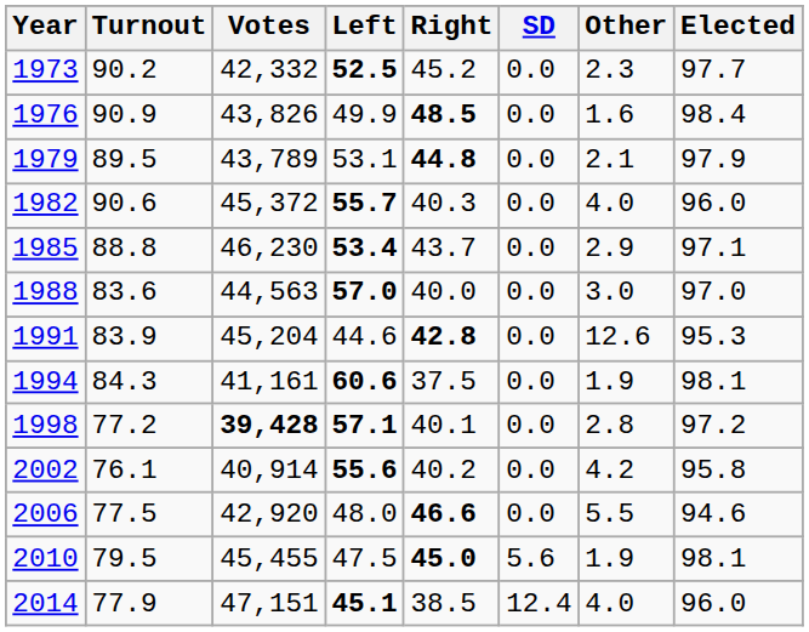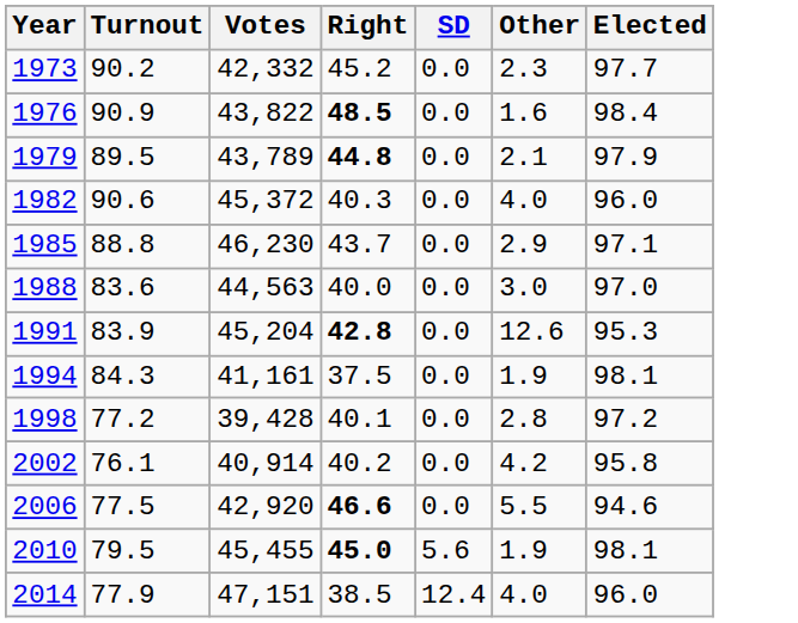- column: Left | 52.5 | 49.9 | 53.1 | 55.7 | 53.4 | 57.0 | 44.6 | 60.6 | 57.1 | 55.6 | 48.0 | 47.5 | 45.1
1976 | Votes: 43,826 -> 43,822
1998 | Votes: bold -> normal
